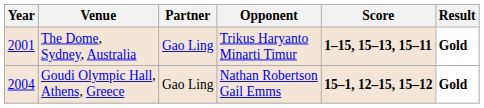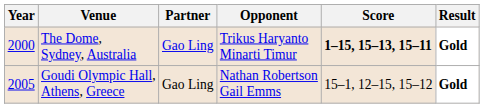The Dome, Sydney, Australia | Year: 2001 -> 2000
Goudi Olympic Hall, Athens, Greece | Year: 2004 -> 2005
Goudi Olympic Hall, Athens, Greece | Score: bold -> normal
